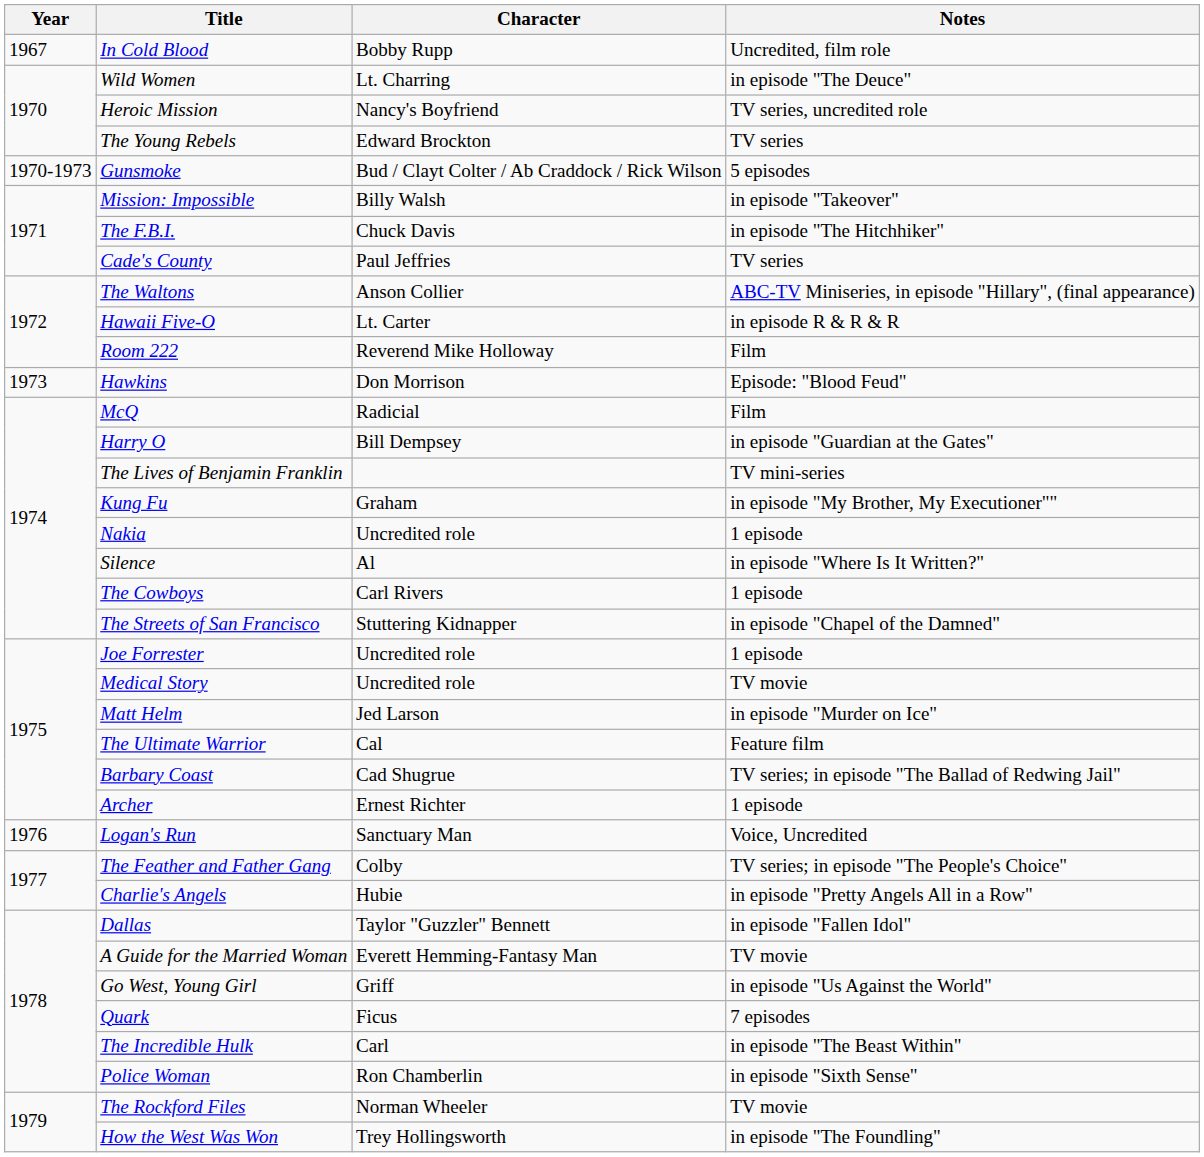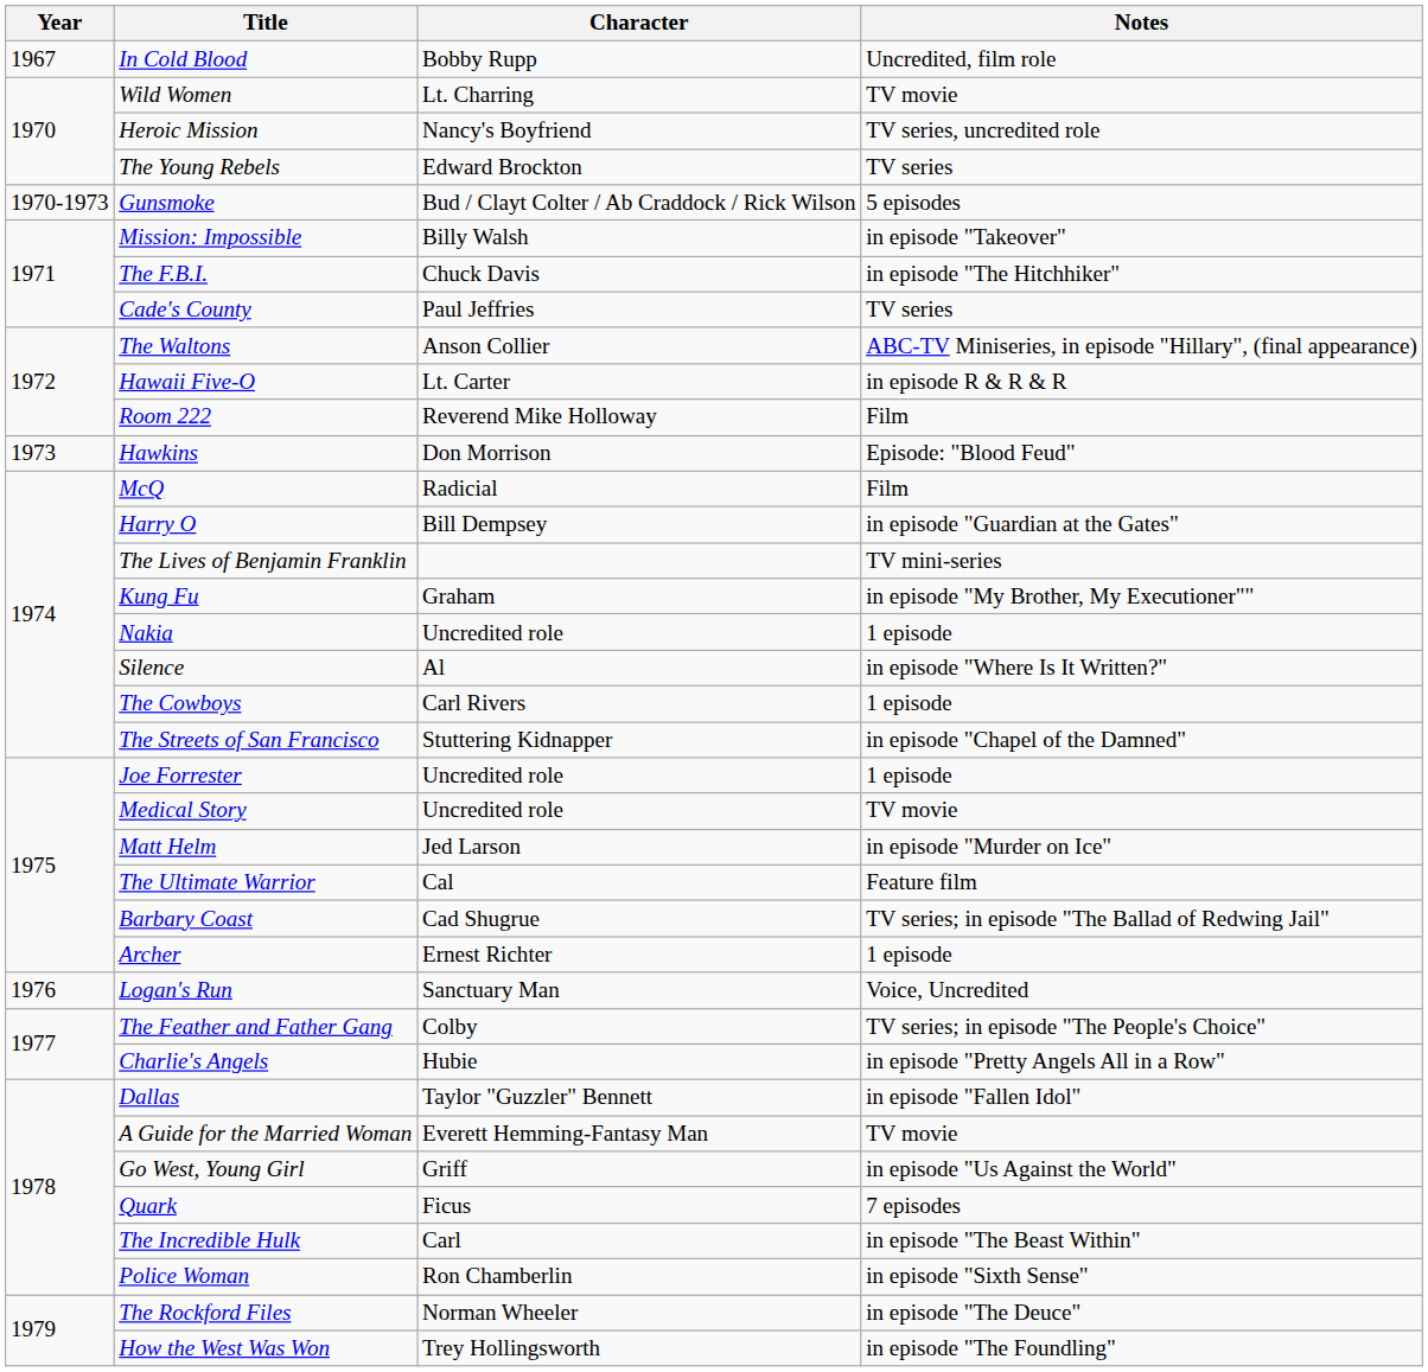Wild Women | Notes: in episode "The Deuce" -> TV movie
The Rockford Files | Notes: TV movie -> in episode "The Deuce"
